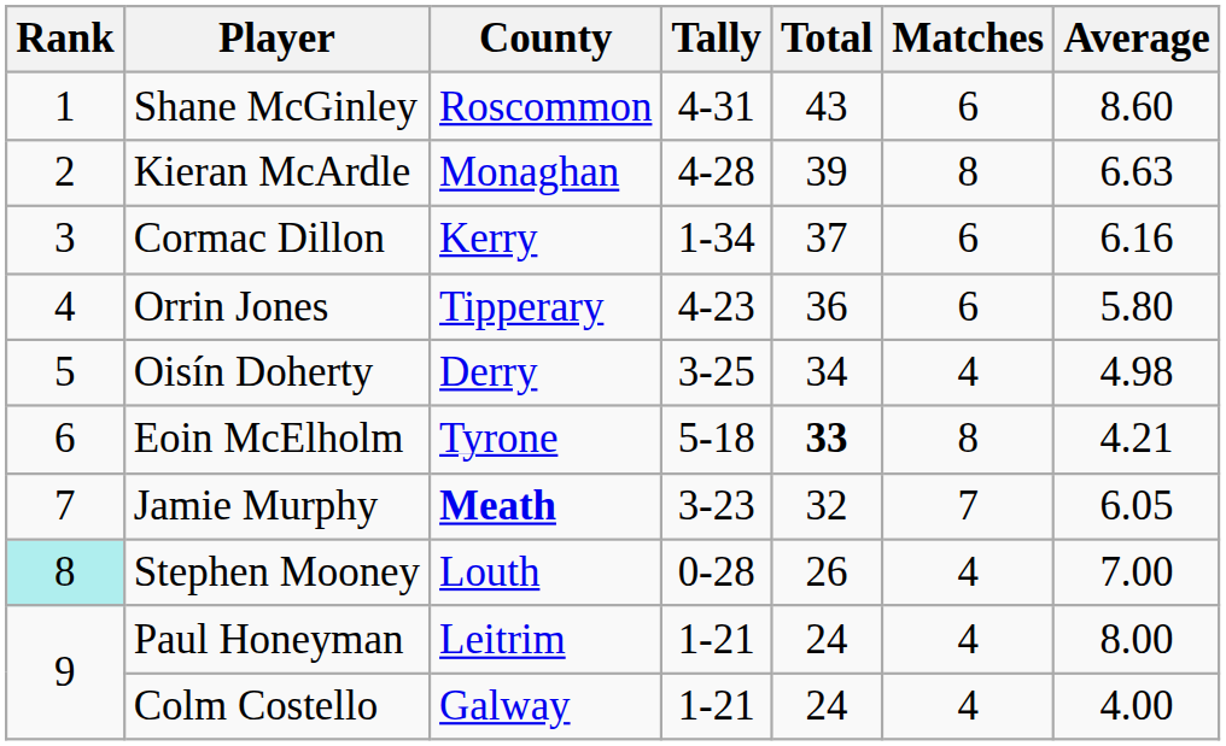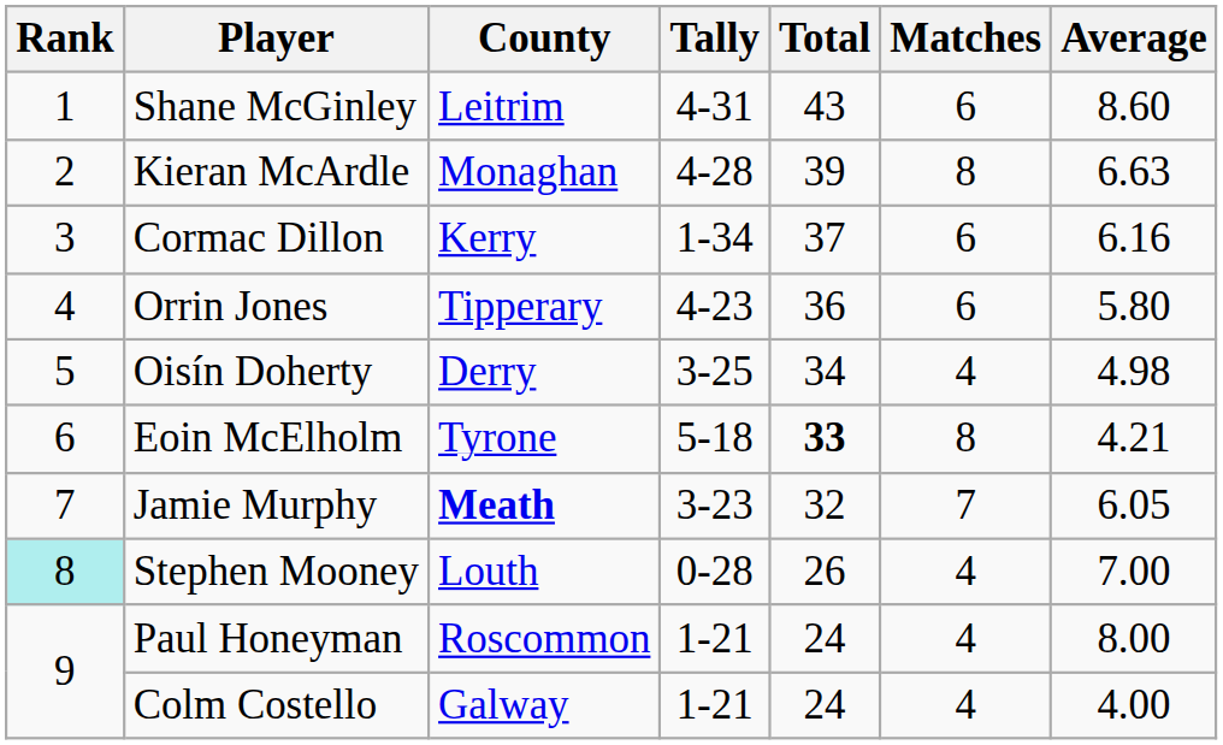Shane McGinley | County: Roscommon -> Leitrim
Paul Honeyman | County: Leitrim -> Roscommon
